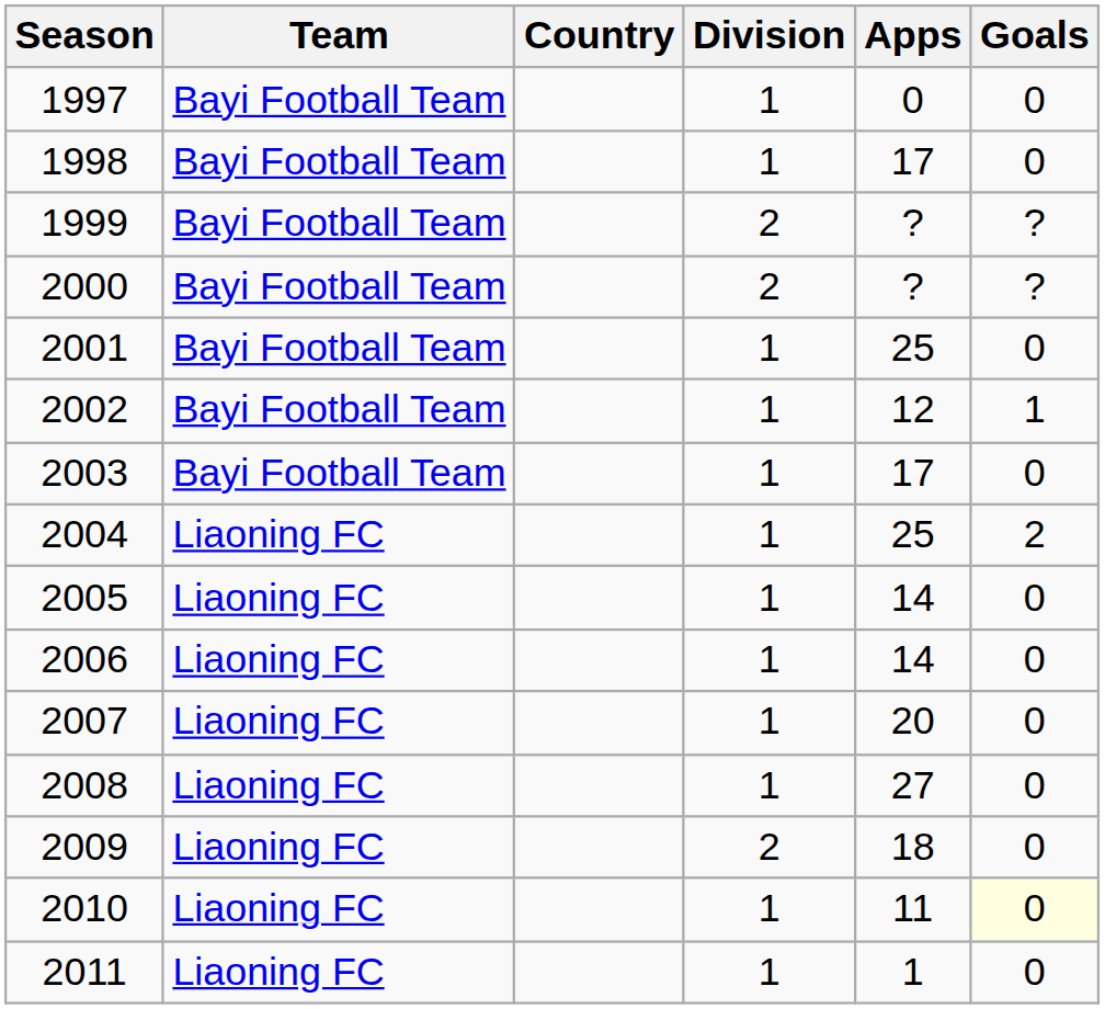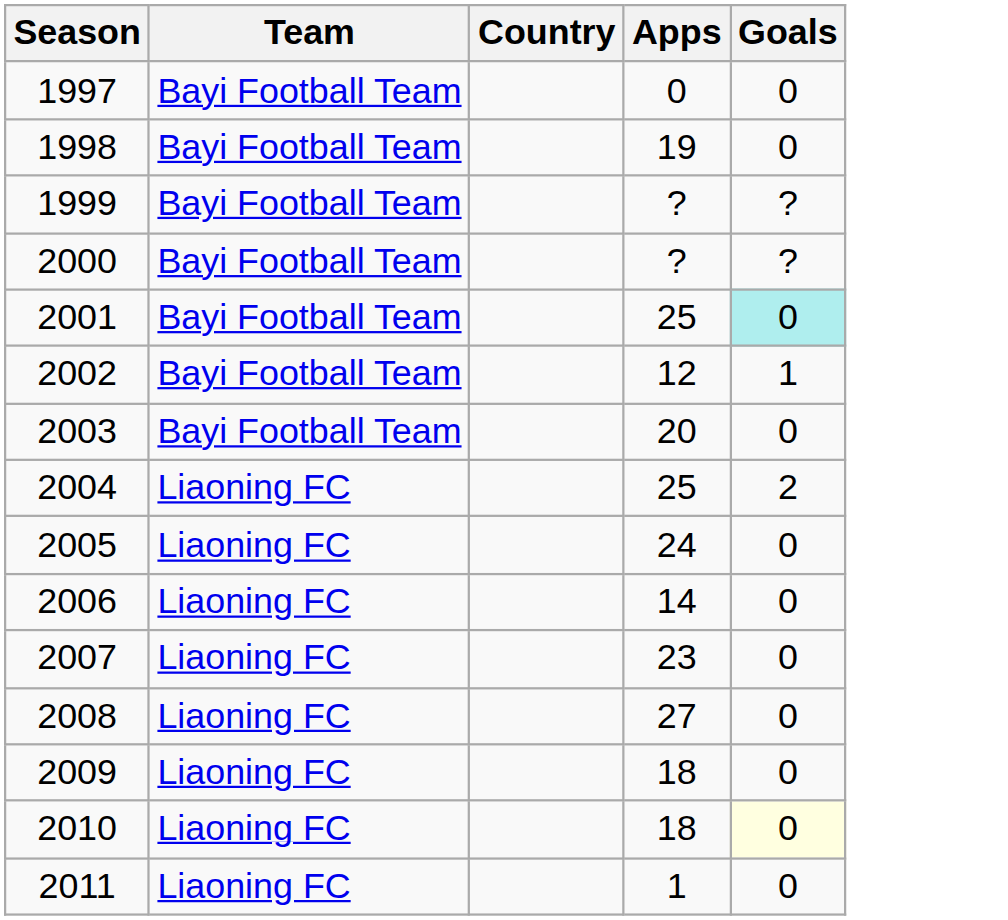- column: Division | 1 | 1 | 2 | 2 | 1 | 1 | 1 | 1 | 1 | 1 | 1 | 1 | 2 | 1 | 1
1998 | Apps: 17 -> 19
2001 | Goals: no background -> paleturquoise background
2003 | Apps: 17 -> 20
2005 | Apps: 14 -> 24
2007 | Apps: 20 -> 23
2010 | Apps: 11 -> 18
